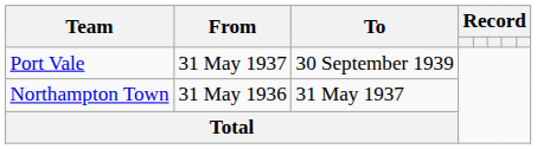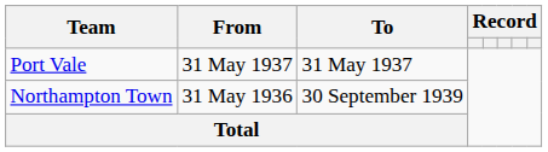Port Vale | To: 30 September 1939 -> 31 May 1937
Northampton Town | To: 31 May 1937 -> 30 September 1939
